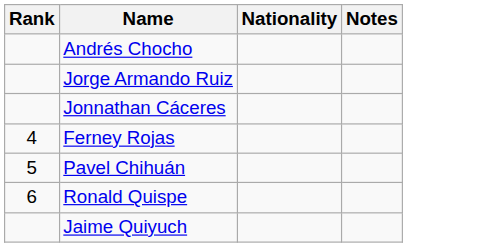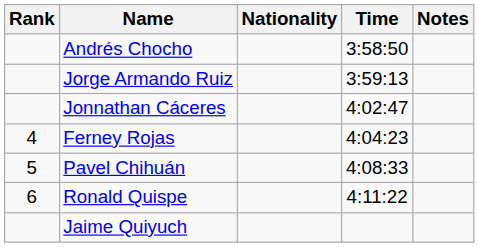+ column: Time | 3:58:50 | 3:59:13 | 4:02:47 | 4:04:23 | 4:08:33 | 4:11:22
